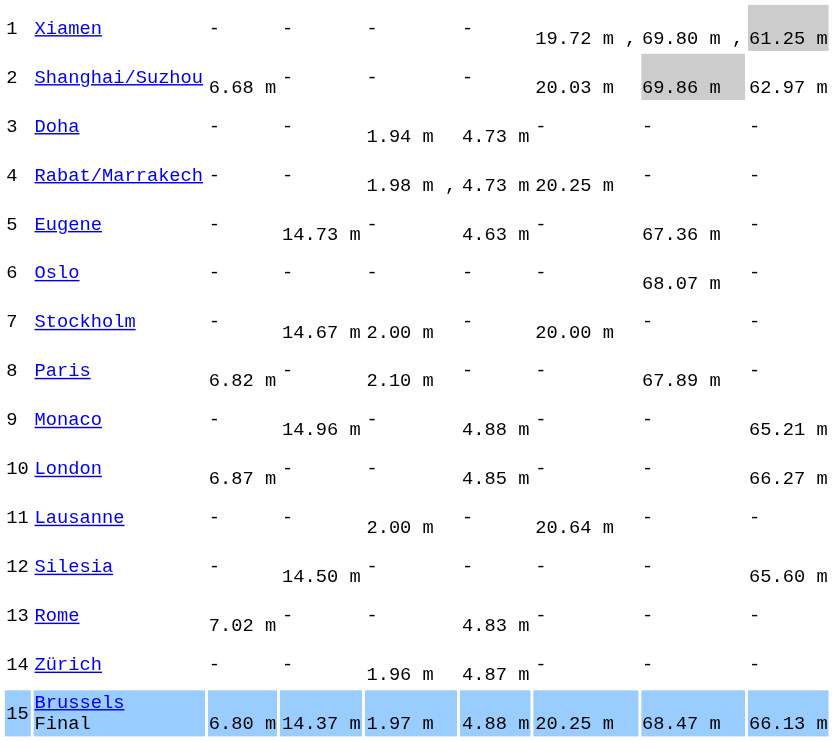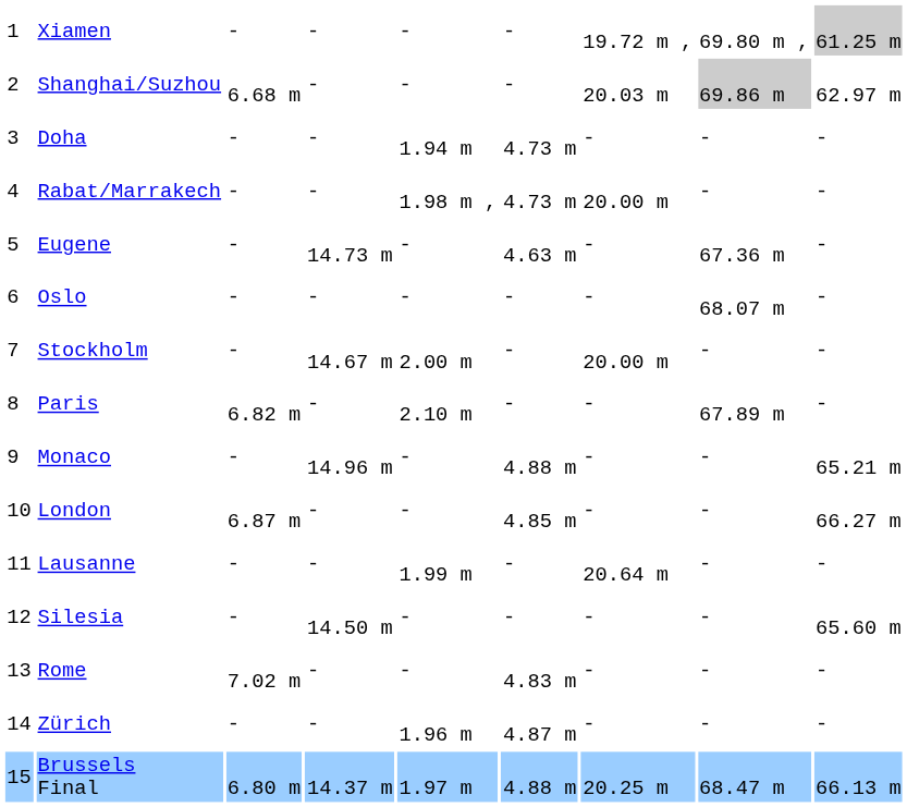Rabat/Marrakech | column 7: 20.25 m -> 20.00 m
Lausanne | column 5: 2.00 m -> 1.99 m
